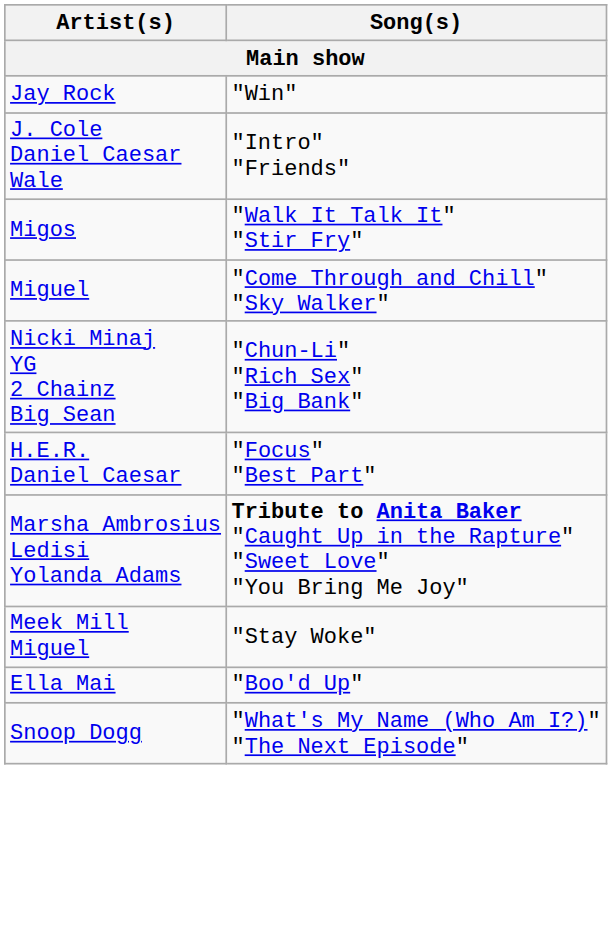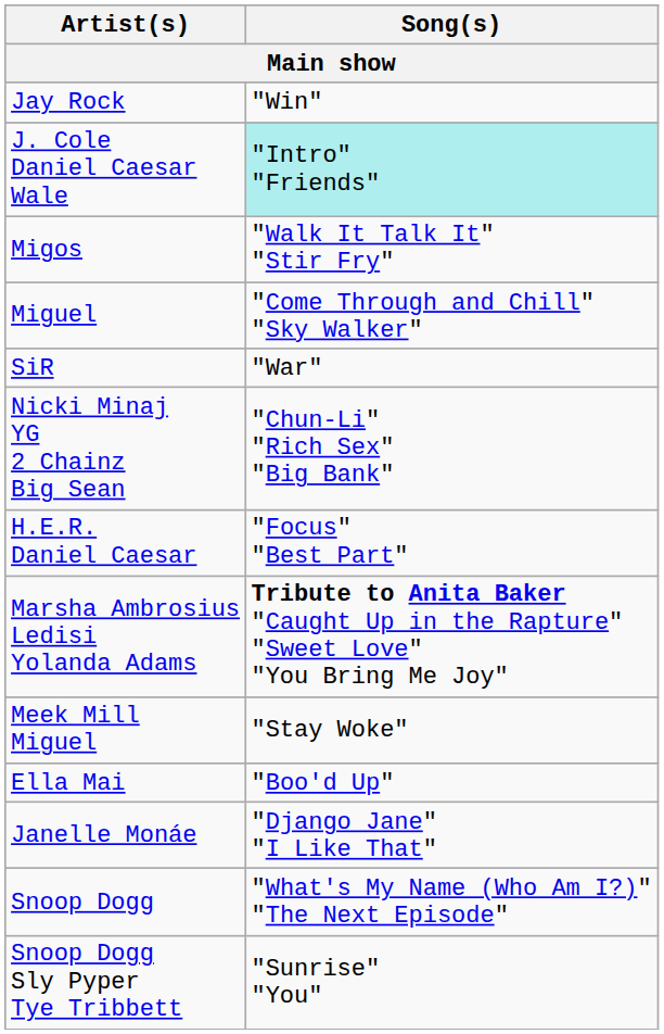J. Cole Daniel Caesar Wale | Song(s): no background -> paleturquoise background
+ row: SiR | "War"
+ row: Janelle Monáe | "Django Jane" "I Like That"
+ row: Snoop Dogg Sly Pyper Tye Tribbett | "Sunrise" "You"
